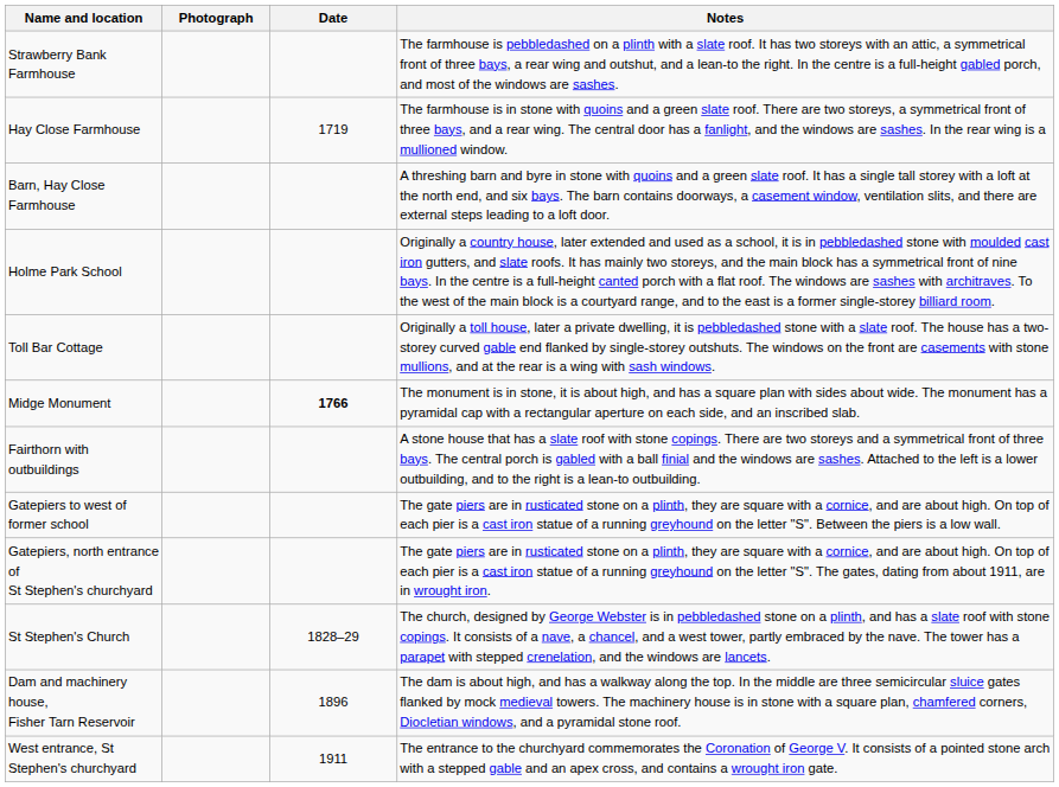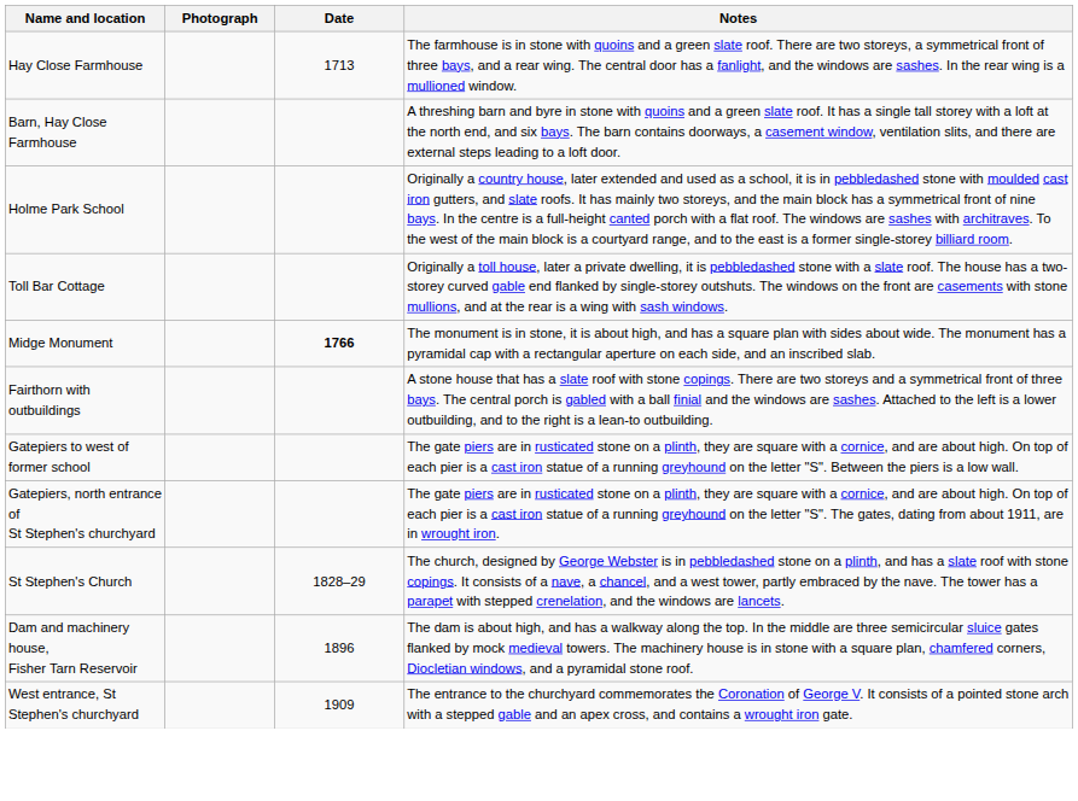- row: Strawberry Bank Farmhouse | The farmhouse is pebbledashed on a plinth with a slate roof. It has two storeys with an attic, a symmetrical front of three bays, a rear wing and outshut, and a lean-to the right. In the centre is a full-height gabled porch, and most of the windows are sashes.
Hay Close Farmhouse | Date: 1719 -> 1713
West entrance, St Stephen's churchyard | Date: 1911 -> 1909
